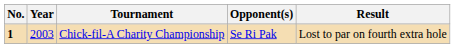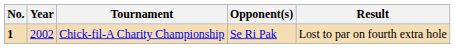Chick-fil-A Charity Championship | Year: 2003 -> 2002
